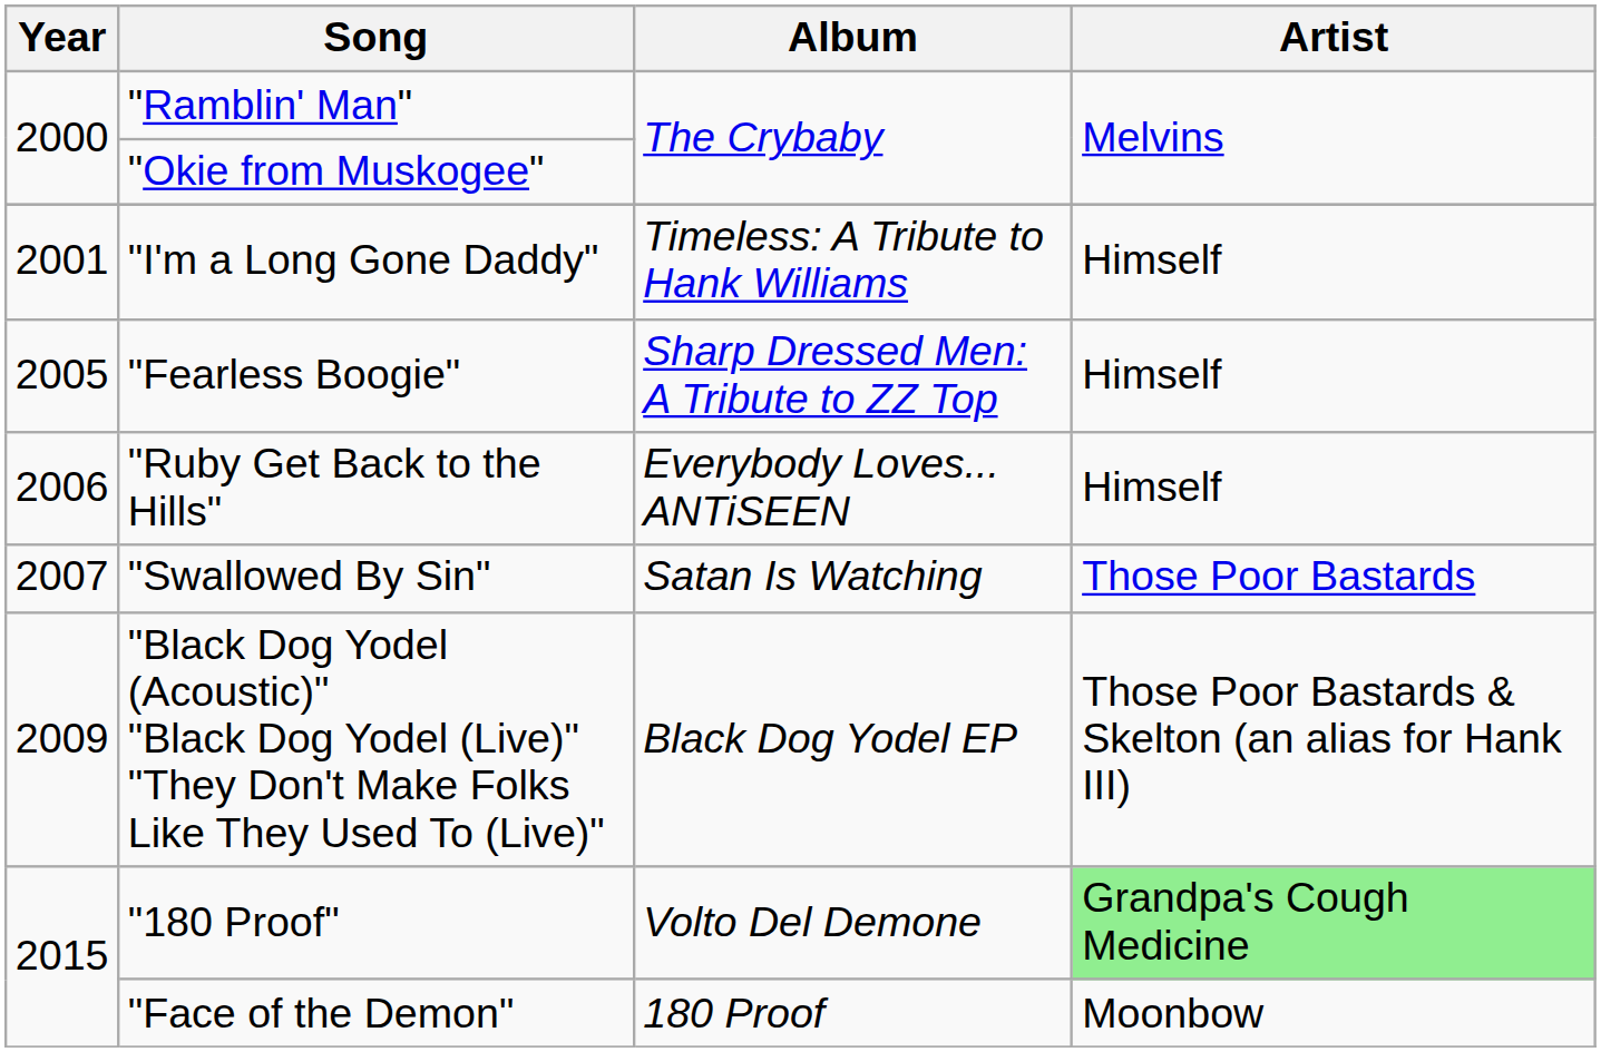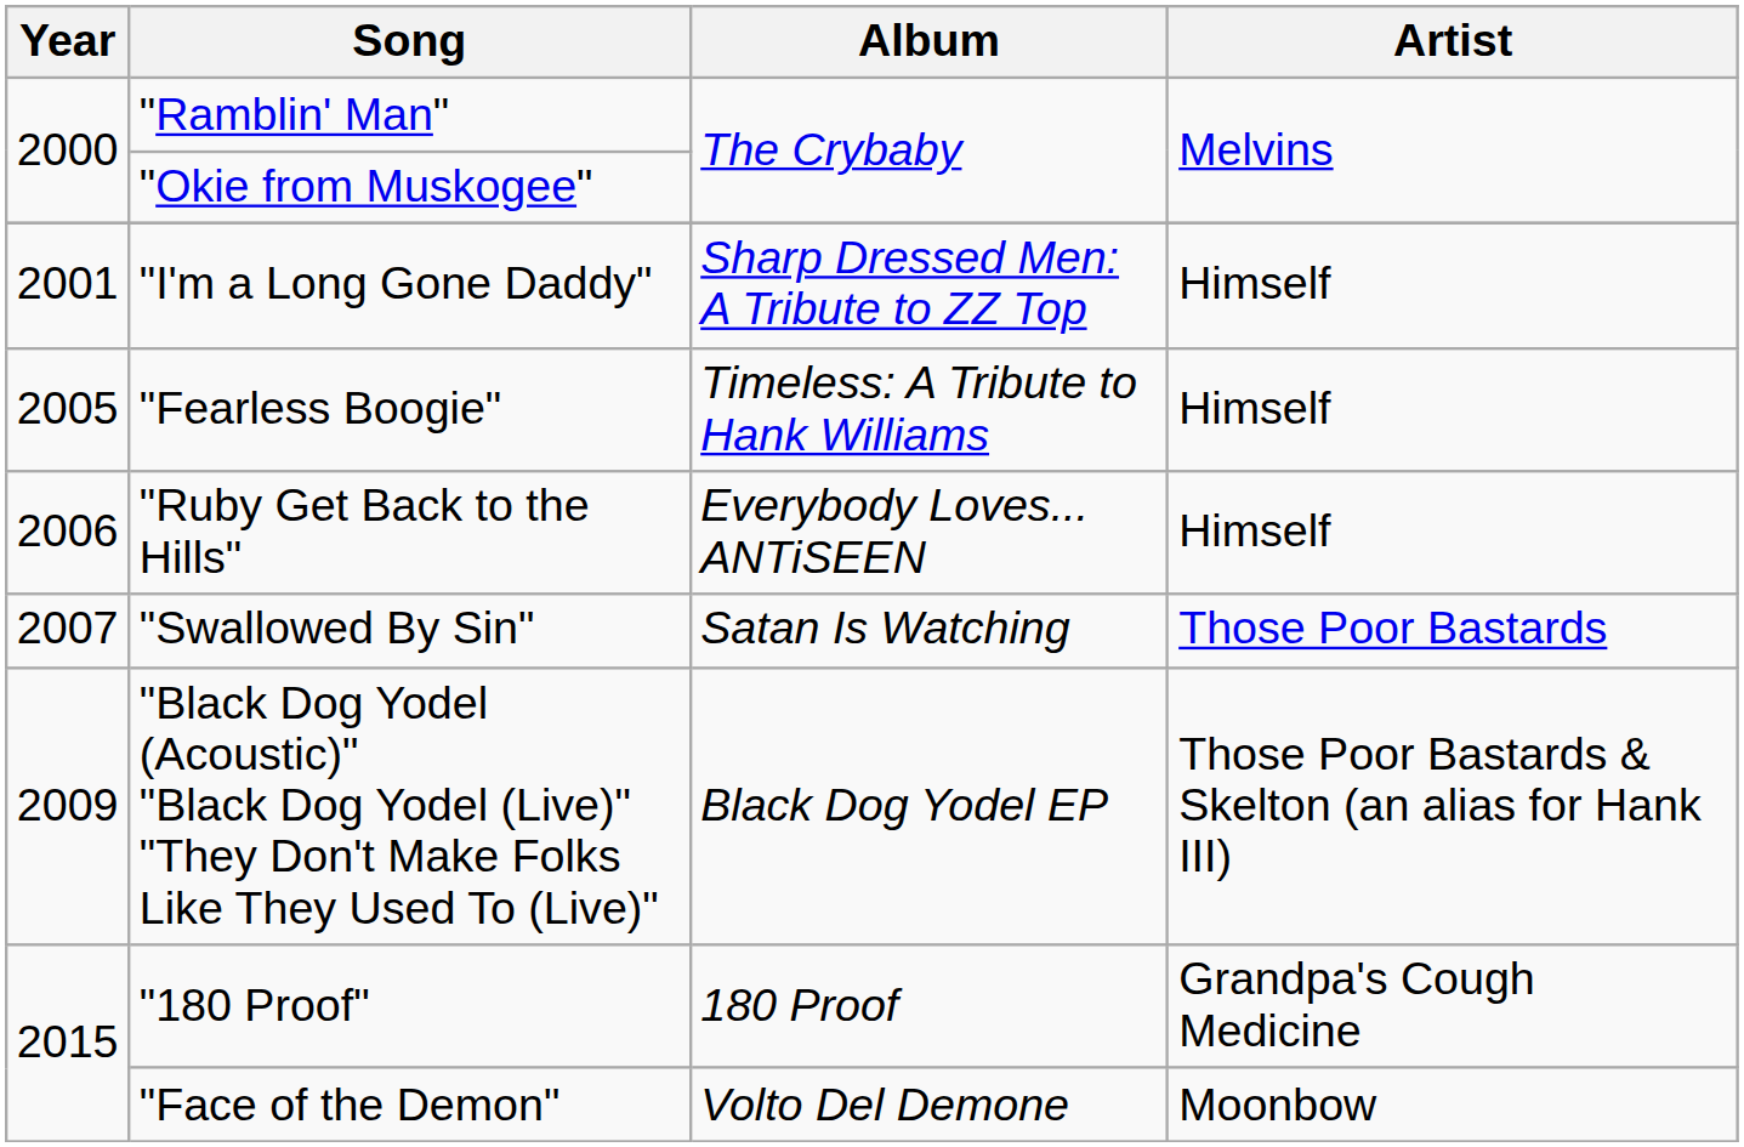"I'm a Long Gone Daddy" | Album: Timeless: A Tribute to Hank Williams -> Sharp Dressed Men: A Tribute to ZZ Top
"Fearless Boogie" | Album: Sharp Dressed Men: A Tribute to ZZ Top -> Timeless: A Tribute to Hank Williams
"180 Proof" | Album: Volto Del Demone -> 180 Proof
"180 Proof" | Artist: lightgreen background -> no background
"Face of the Demon" | Album: 180 Proof -> Volto Del Demone
